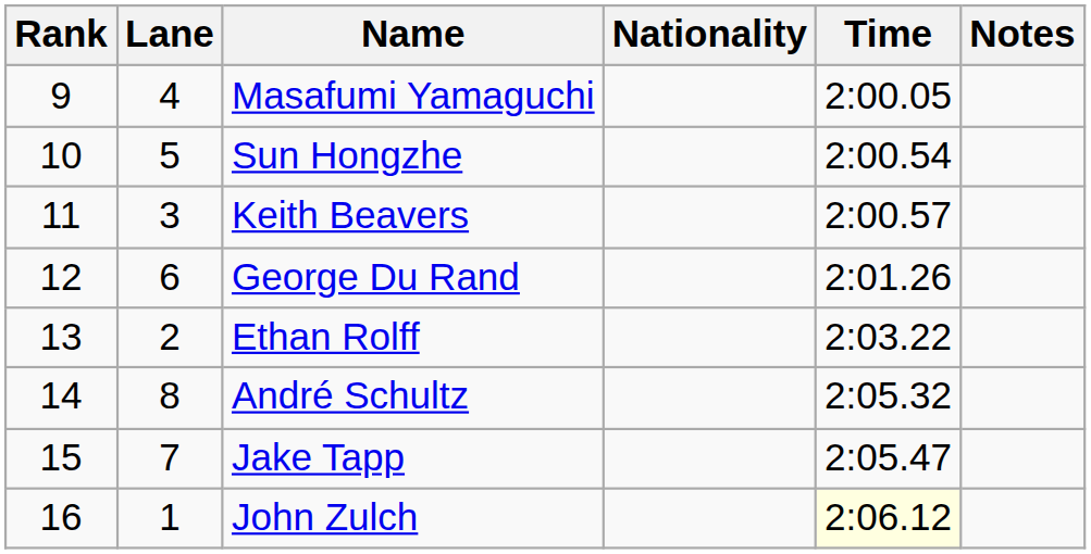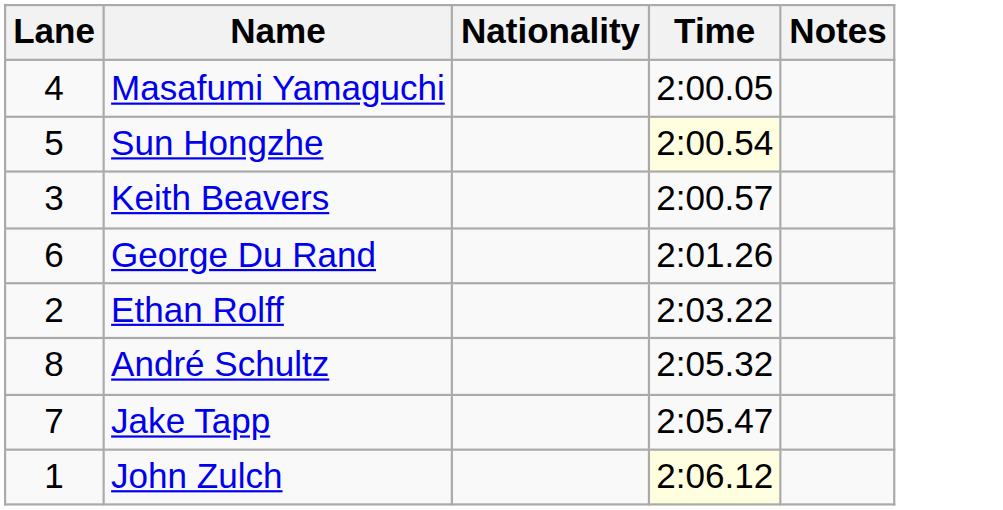- column: Rank | 9 | 10 | 11 | 12 | 13 | 14 | 15 | 16
Sun Hongzhe | Time: no background -> lightyellow background
